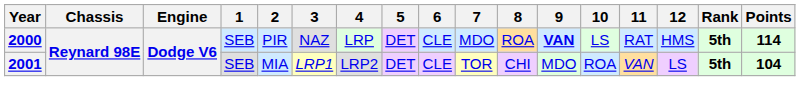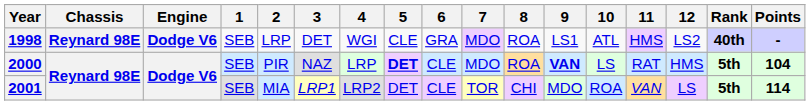+ row: 1998 | Reynard 98E | Dodge V6 | SEB | LRP | DET | WGI | CLE | GRA | MDO | ROA | LS1 | ATL | HMS | LS2 | 40th | -
2000 | 5: normal -> bold
2000 | Points: 114 -> 104
2001 | Points: 104 -> 114
